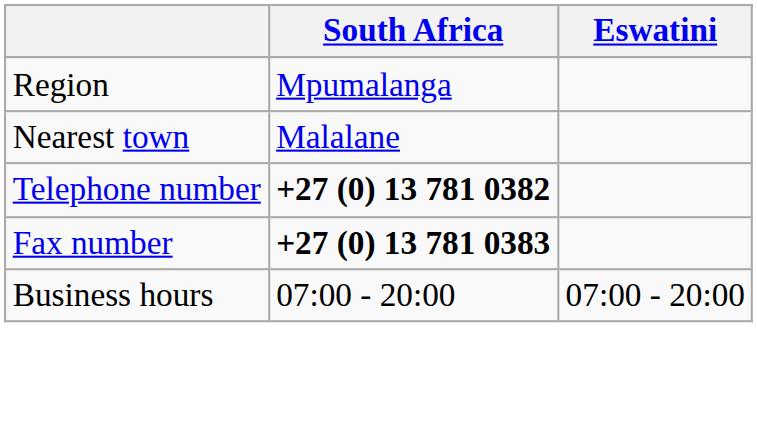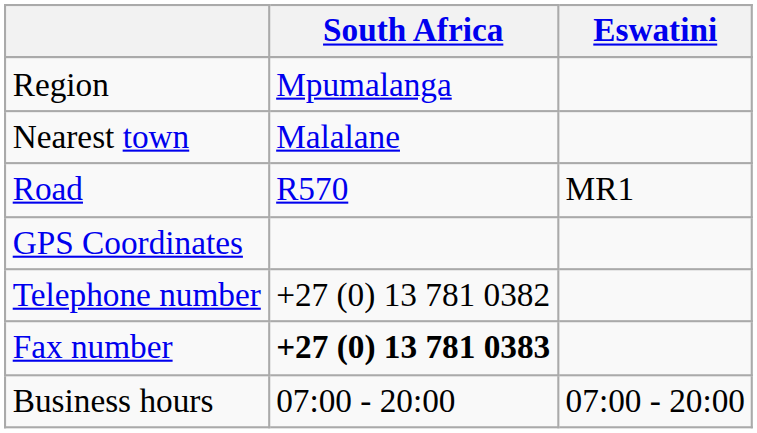+ row: Road | R570 | MR1
+ row: GPS Coordinates
Telephone number | South Africa: bold -> normal
